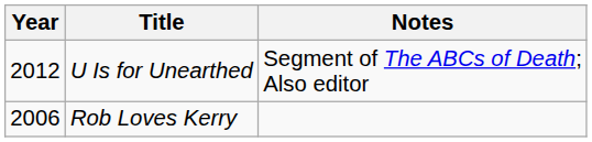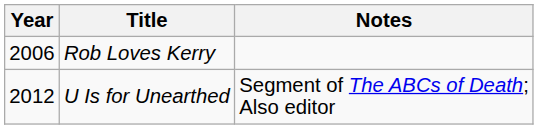rows swapped: Rob Loves Kerry <-> U Is for Unearthed
